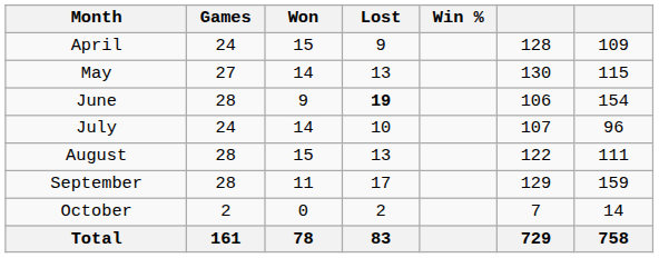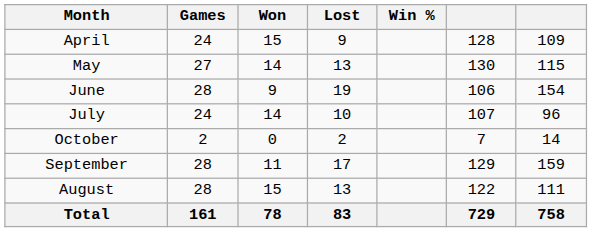June | Lost: bold -> normal
rows swapped: August <-> October
